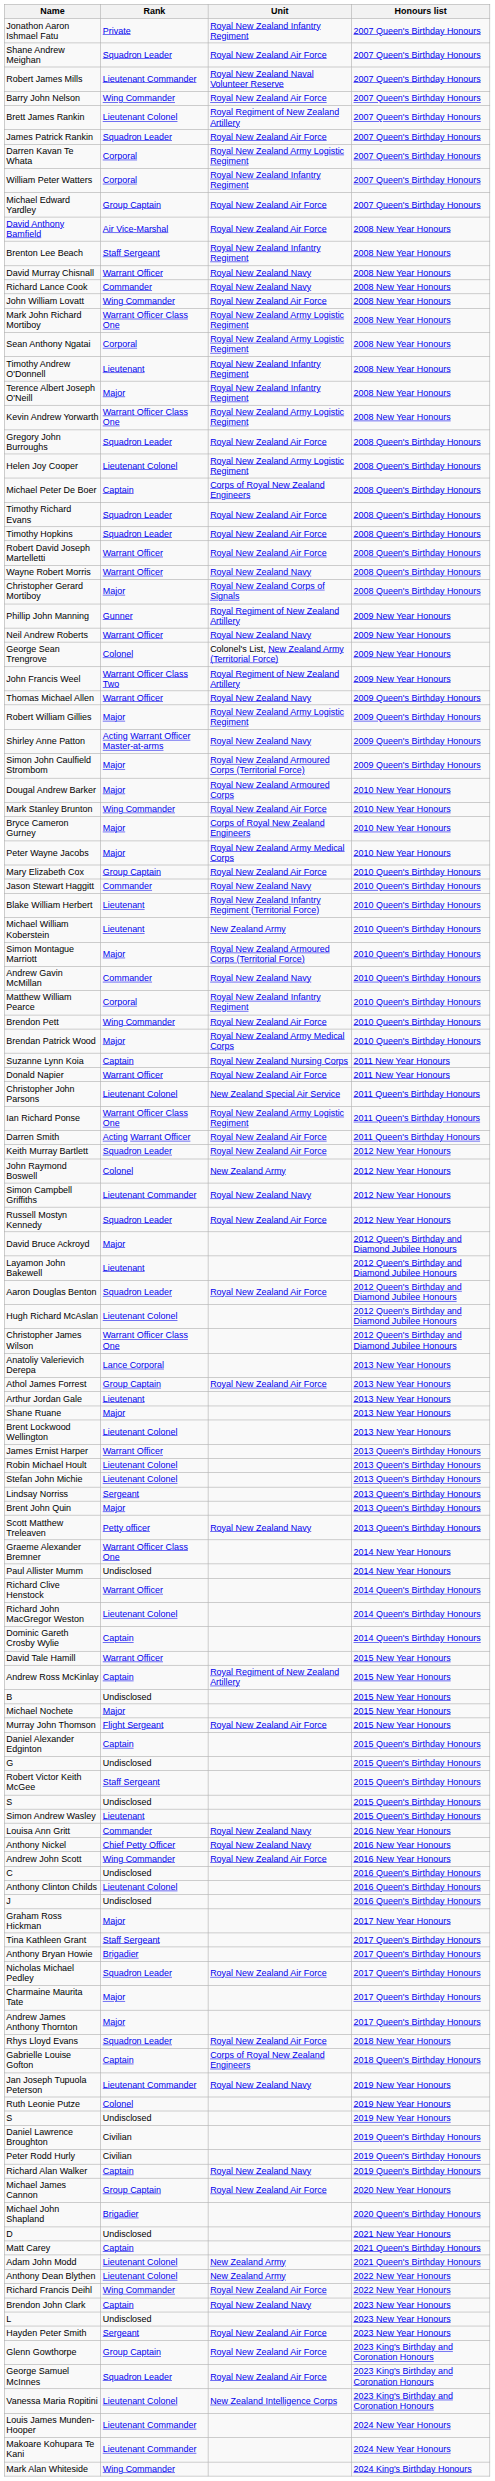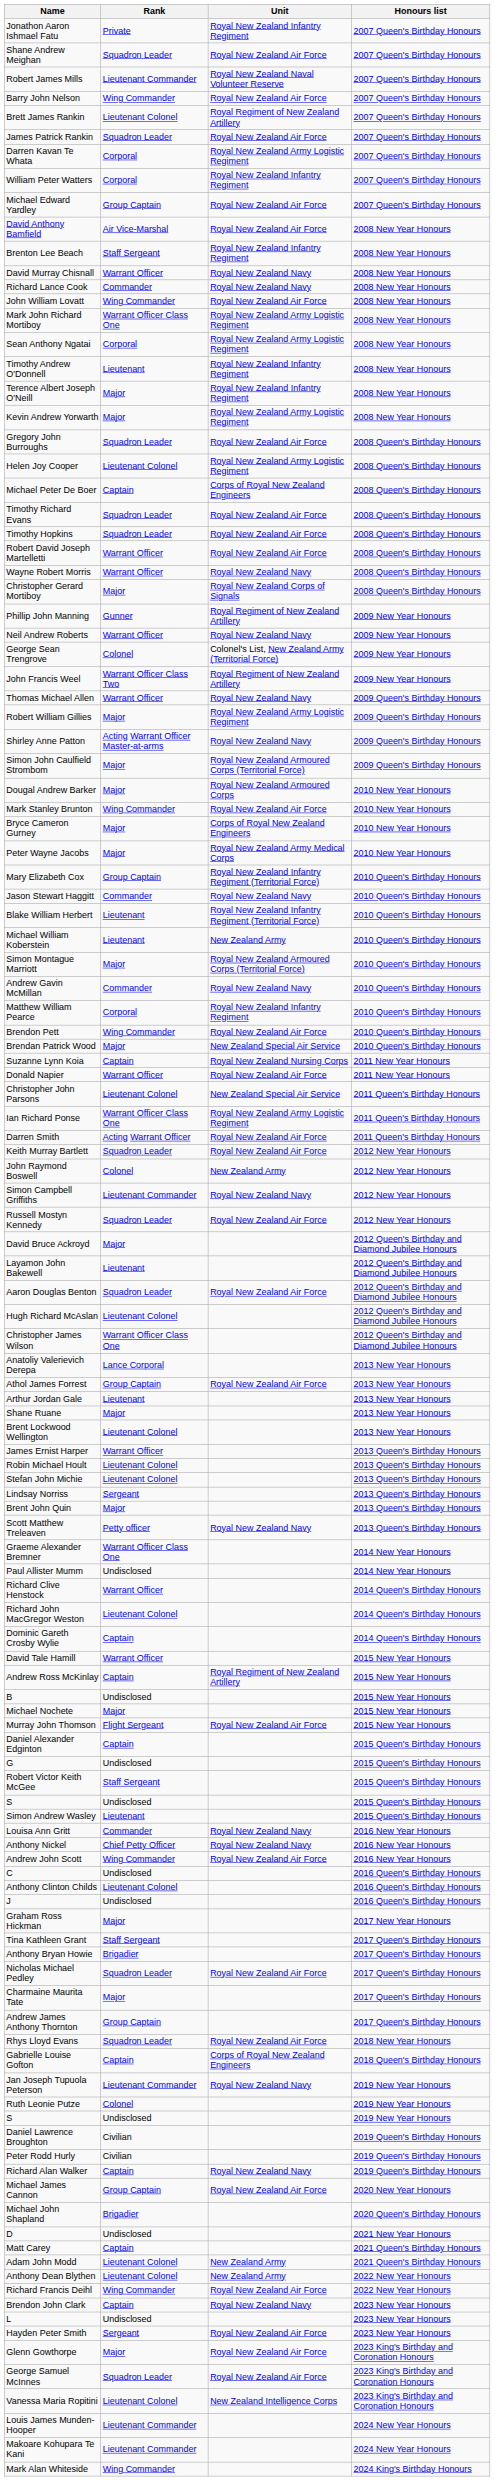Kevin Andrew Yorwarth | Rank: Warrant Officer Class One -> Major
Mary Elizabeth Cox | Unit: Royal New Zealand Air Force -> Royal New Zealand Infantry Regiment (Territorial Force)
Brendan Patrick Wood | Unit: Royal New Zealand Army Medical Corps -> New Zealand Special Air Service
Andrew James Anthony Thornton | Rank: Major -> Group Captain
Glenn Gowthorpe | Rank: Group Captain -> Major
